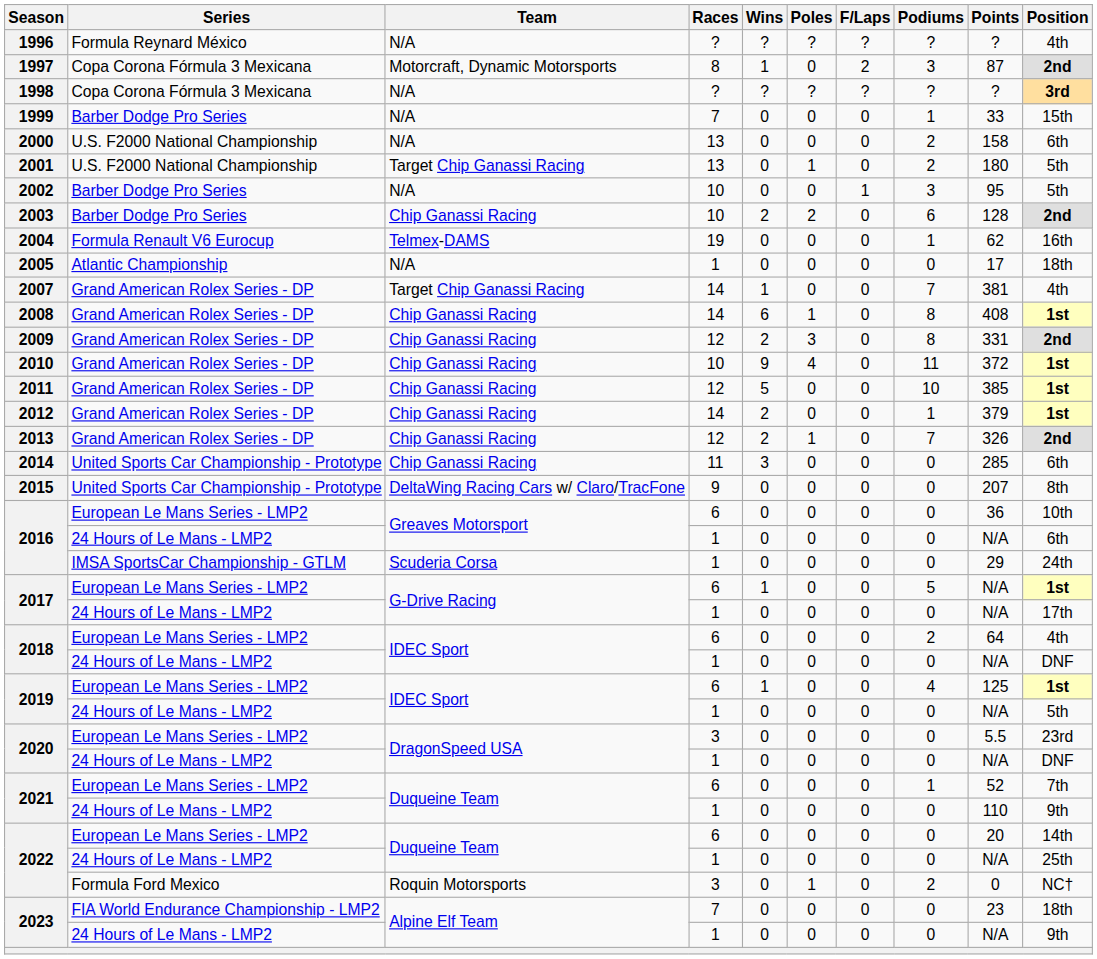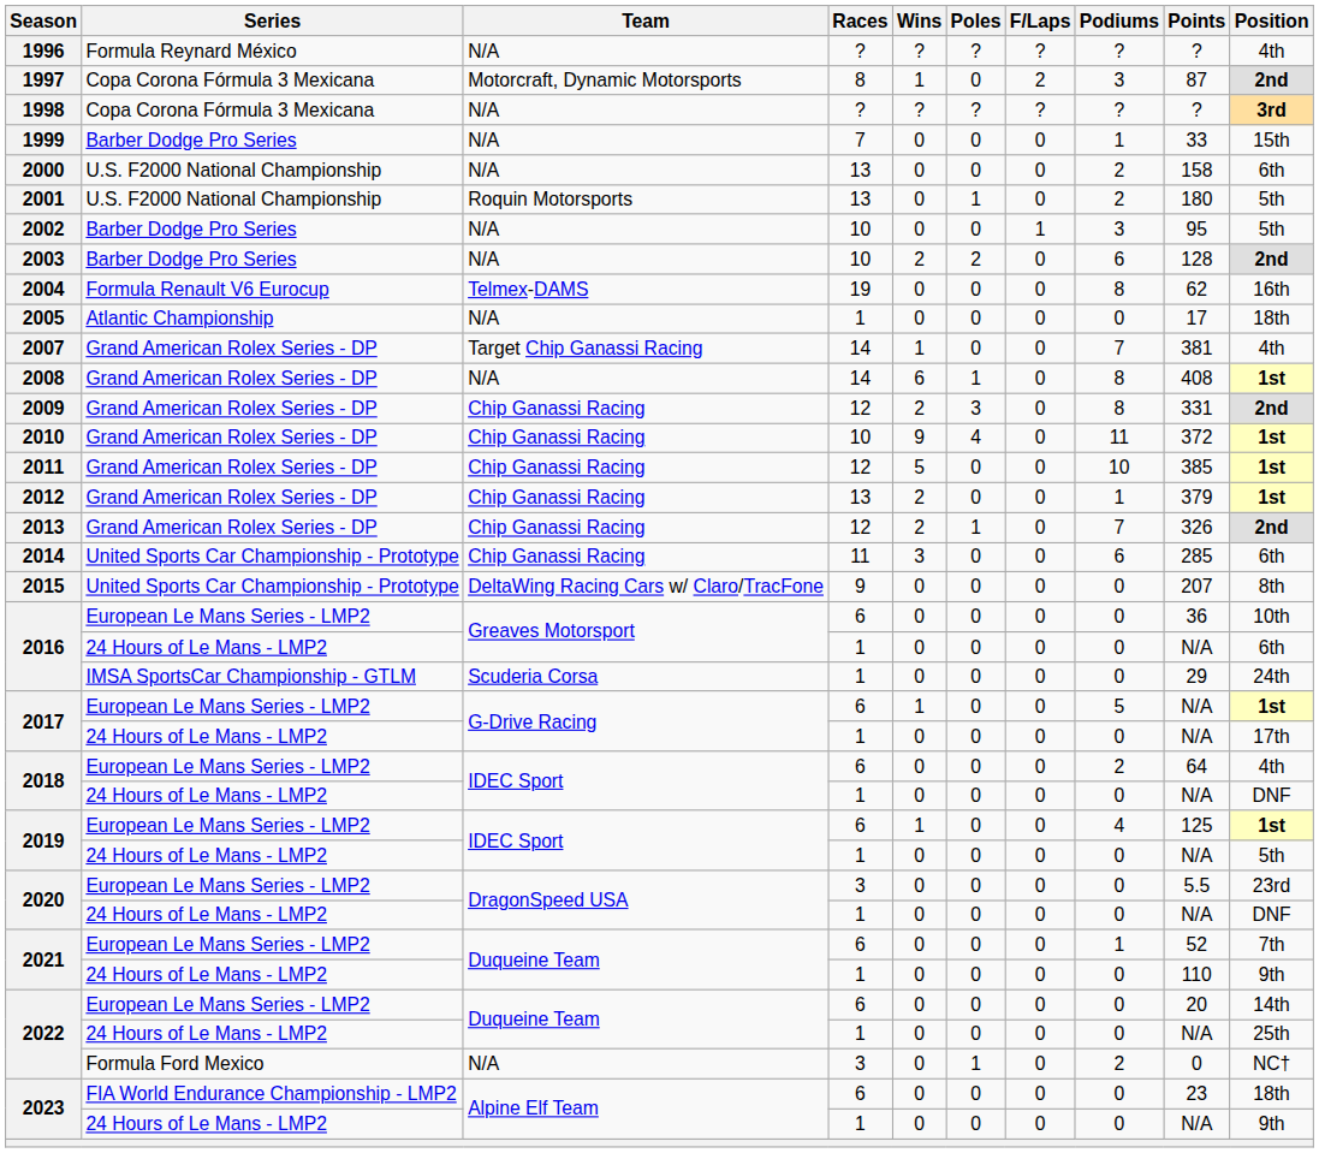2001 | Team: Target Chip Ganassi Racing -> Roquin Motorsports
2003 | Team: Chip Ganassi Racing -> N/A
2004 | Podiums: 1 -> 8
2008 | Team: Chip Ganassi Racing -> N/A
2012 | Races: 14 -> 13
2014 | Podiums: 0 -> 6
2022 / Formula Ford Mexico | Team: Roquin Motorsports -> N/A
2023 / FIA World Endurance Championship - LMP2 | Races: 7 -> 6
